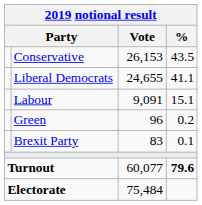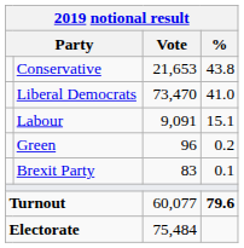Conservative | Vote: 26,153 -> 21,653
Conservative | %: 43.5 -> 43.8
Liberal Democrats | Vote: 24,655 -> 73,470
Liberal Democrats | %: 41.1 -> 41.0
